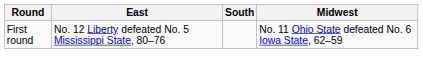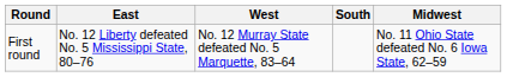+ column: West | No. 12 Murray State defeated No. 5 Marquette, 83–64
